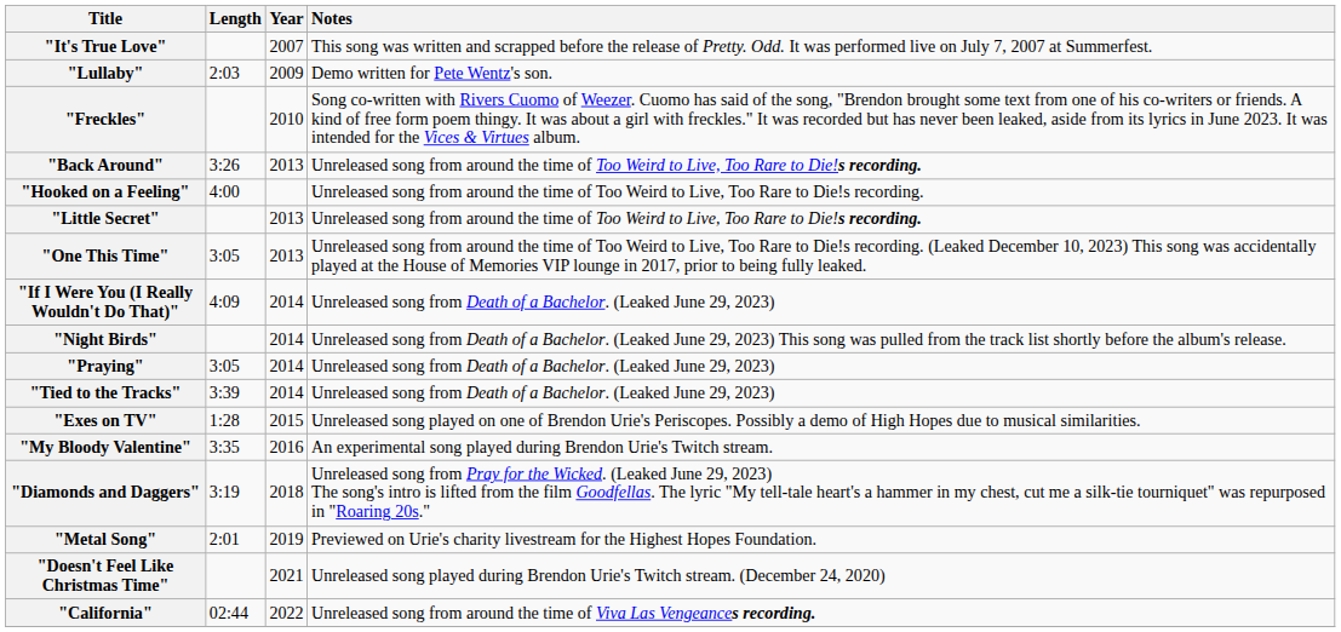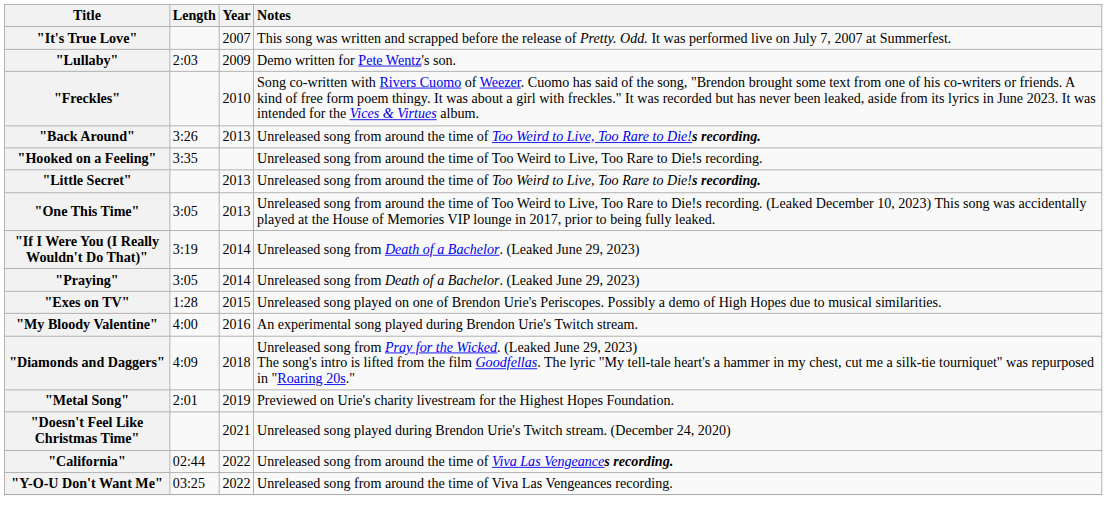"Hooked on a Feeling" | Length: 4:00 -> 3:35
"If I Were You (I Really Wouldn't Do That)" | Length: 4:09 -> 3:19
- row: "Night Birds" | 2014 | Unreleased song from Death of a Bachelor. (Leaked June 29, 2023) This song was pulled from the track list shortly before the album's release.
- row: "Tied to the Tracks" | 3:39 | 2014 | Unreleased song from Death of a Bachelor. (Leaked June 29, 2023)
"My Bloody Valentine" | Length: 3:35 -> 4:00
"Diamonds and Daggers" | Length: 3:19 -> 4:09
+ row: "Y-O-U Don't Want Me" | 03:25 | 2022 | Unreleased song from around the time of Viva Las Vengeances recording.
